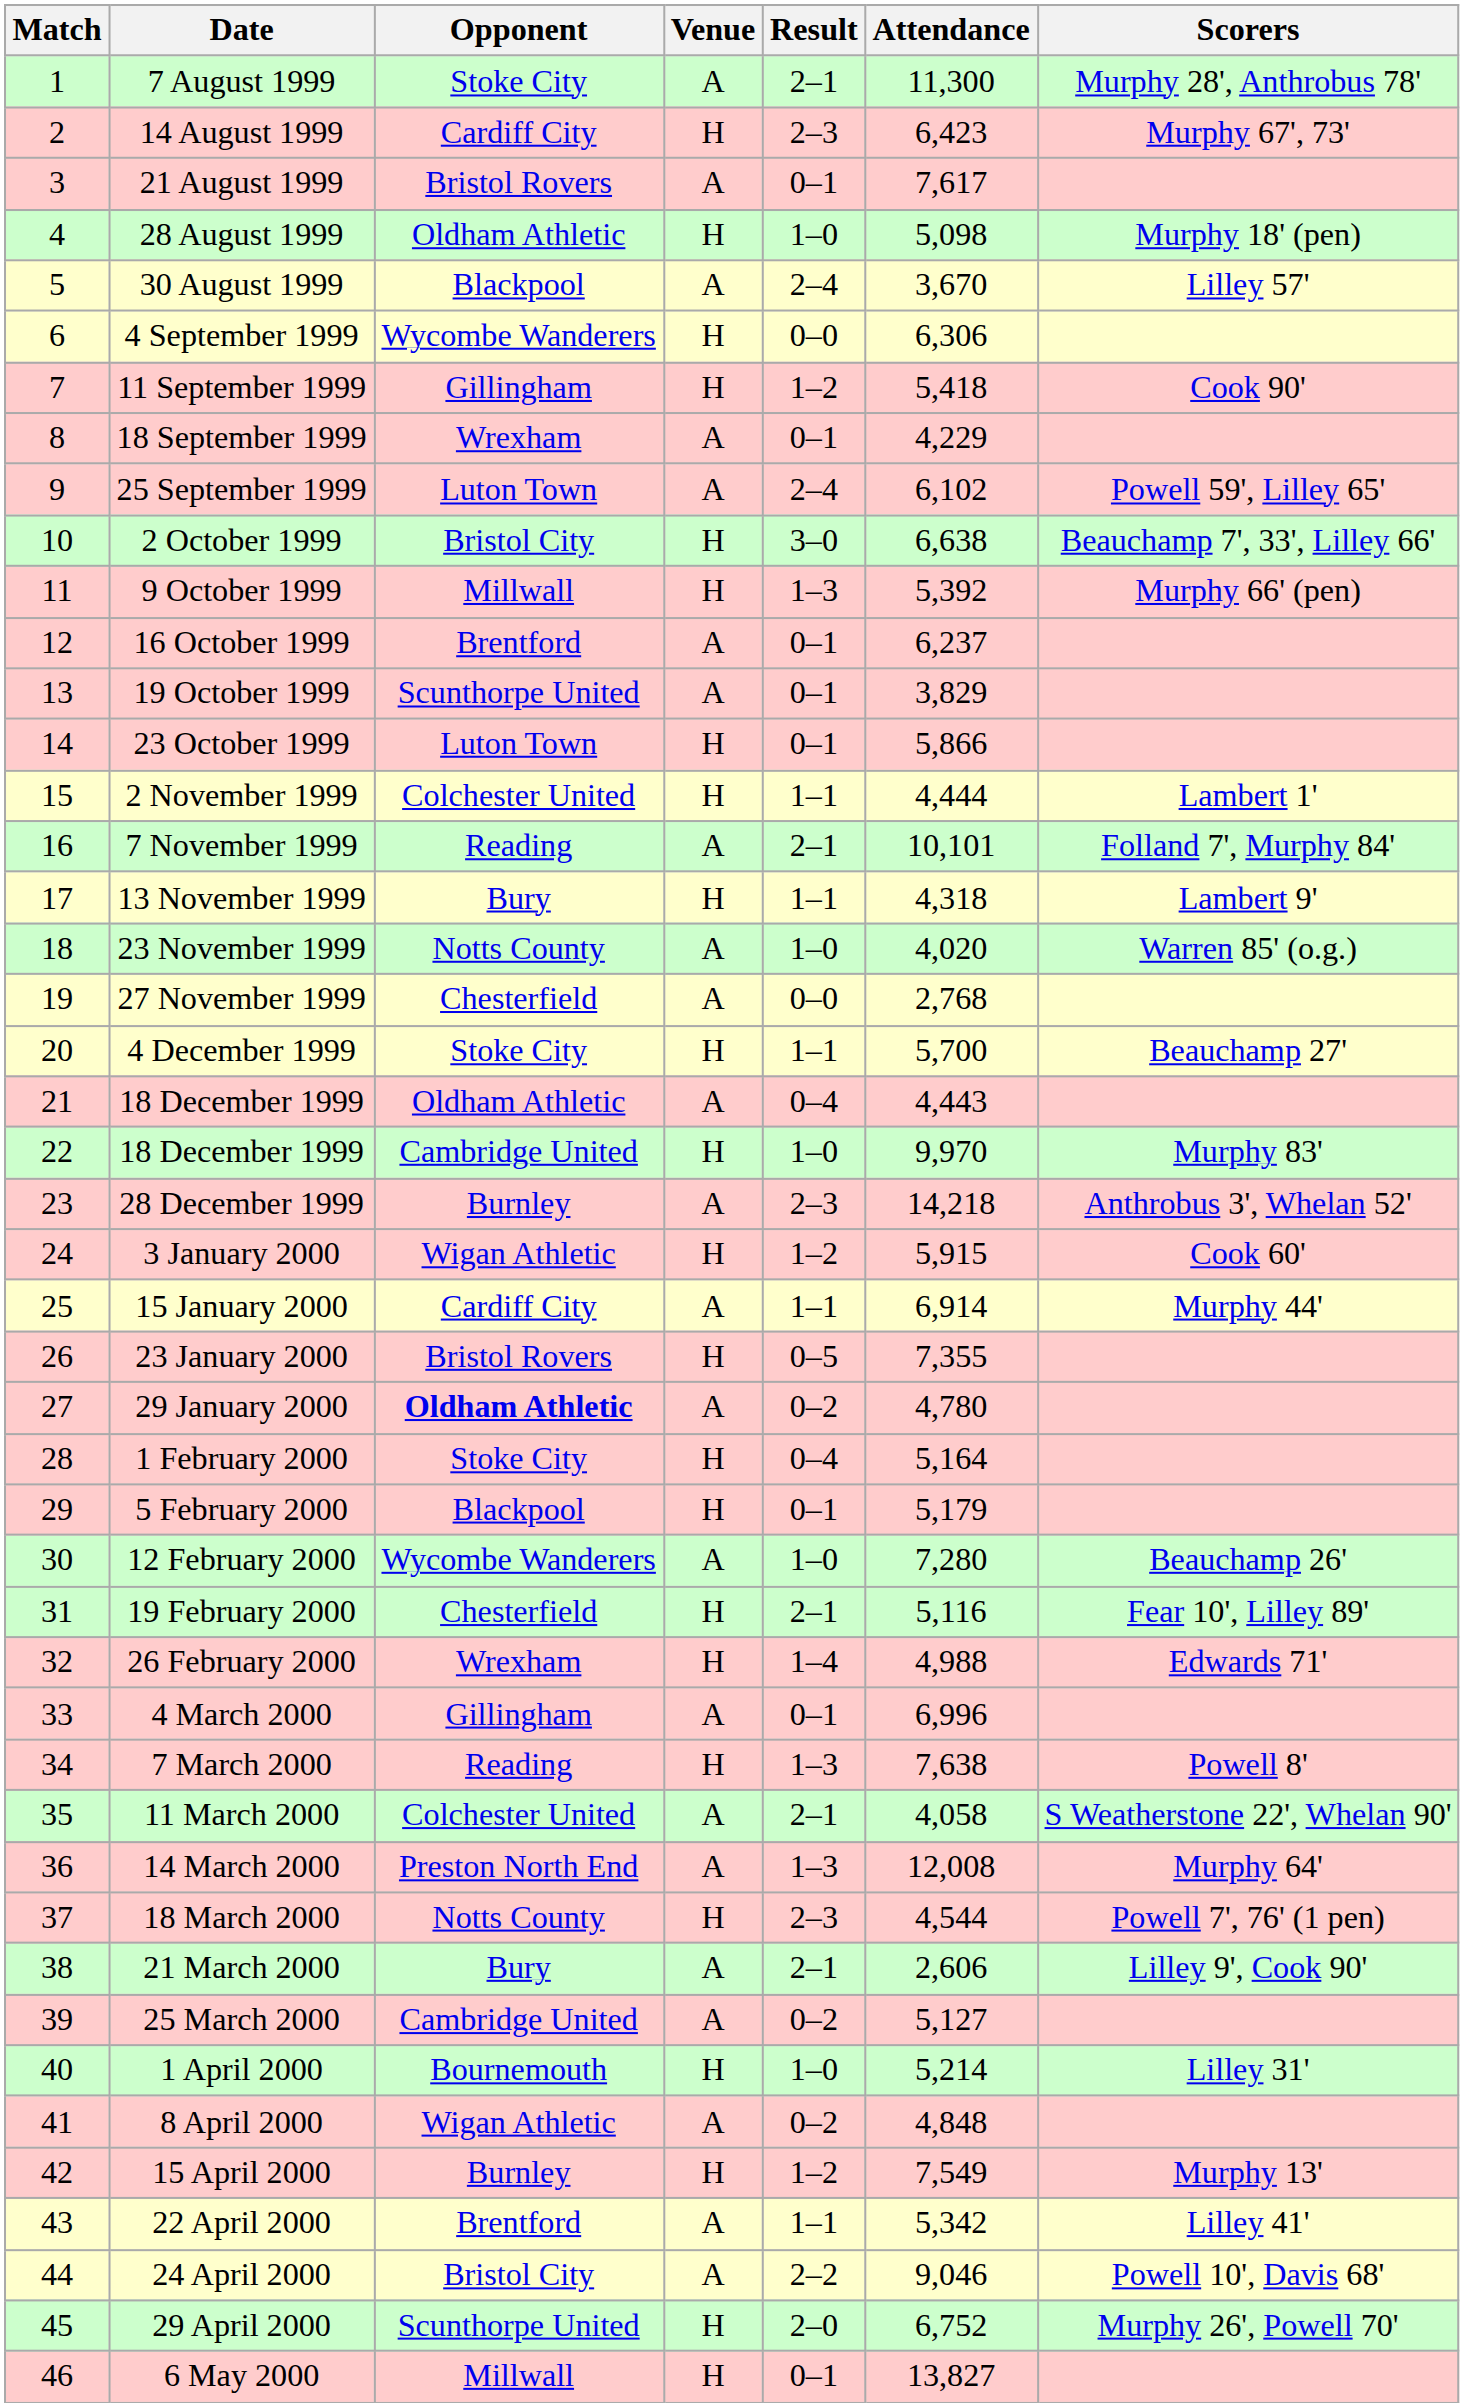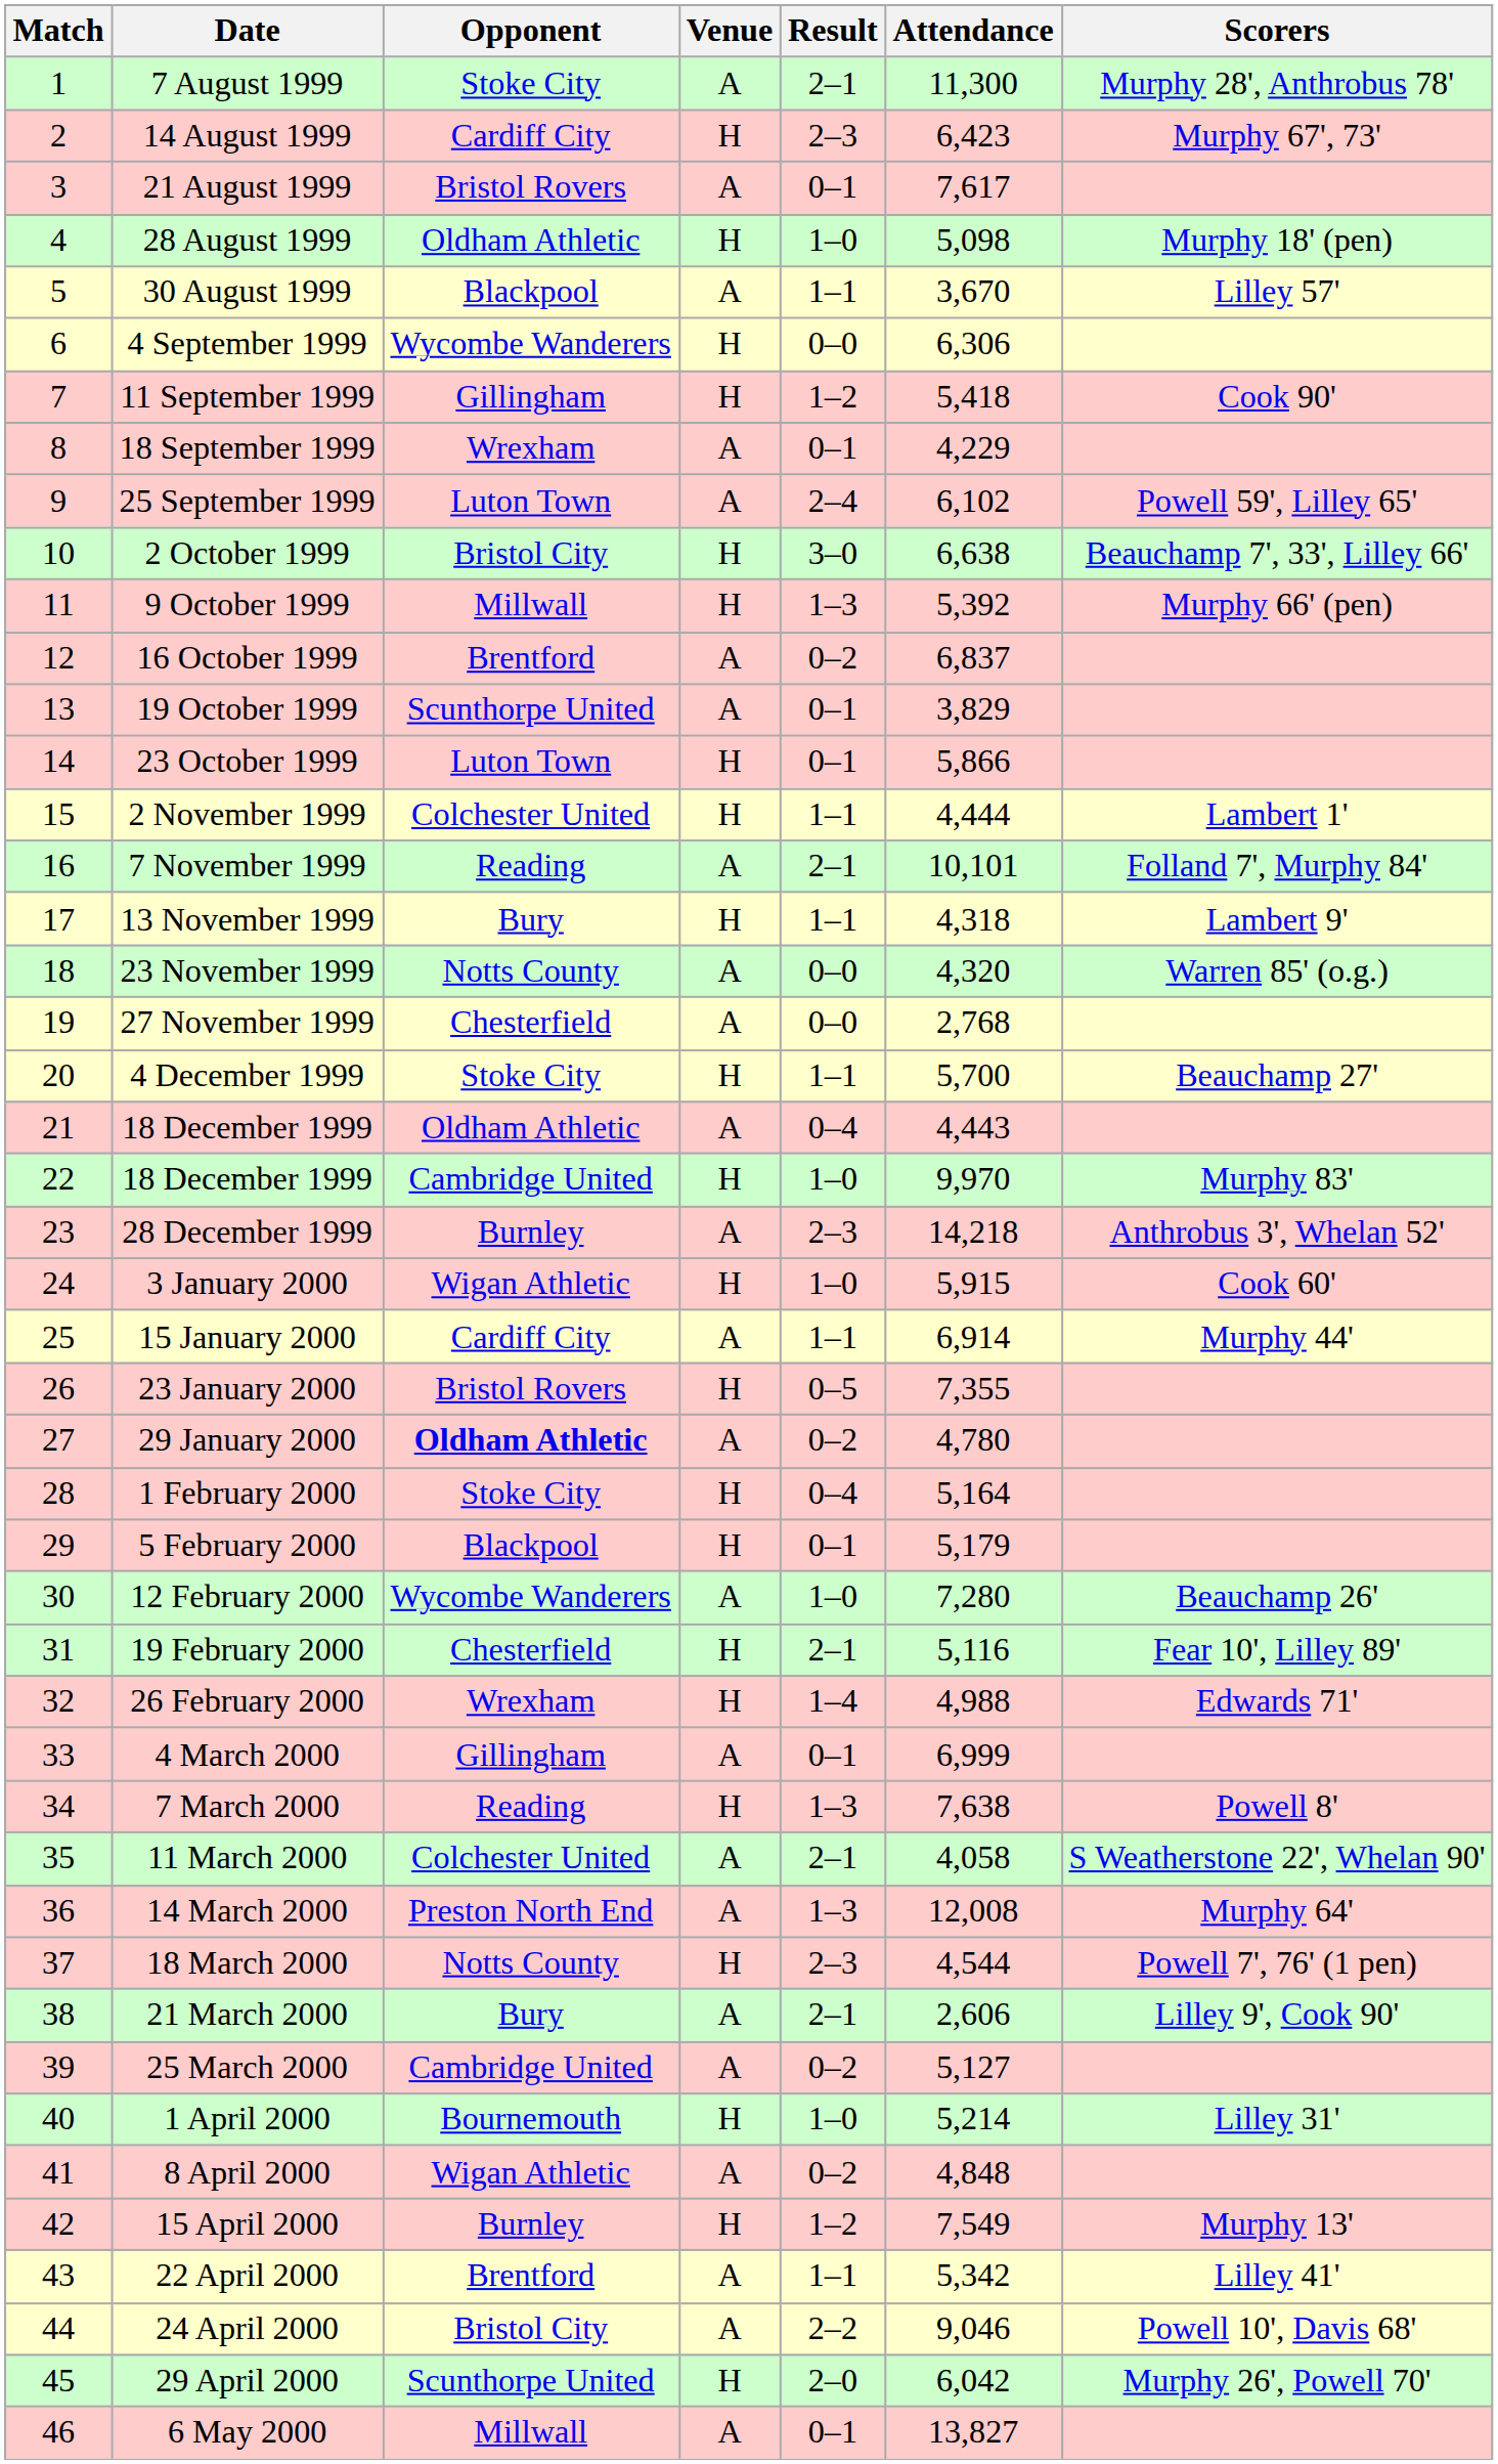30 August 1999 | Result: 2–4 -> 1–1
16 October 1999 | Result: 0–1 -> 0–2
16 October 1999 | Attendance: 6,237 -> 6,837
23 November 1999 | Result: 1–0 -> 0–0
23 November 1999 | Attendance: 4,020 -> 4,320
3 January 2000 | Result: 1–2 -> 1–0
4 March 2000 | Attendance: 6,996 -> 6,999
29 April 2000 | Attendance: 6,752 -> 6,042
6 May 2000 | Venue: H -> A
